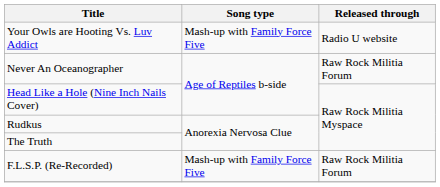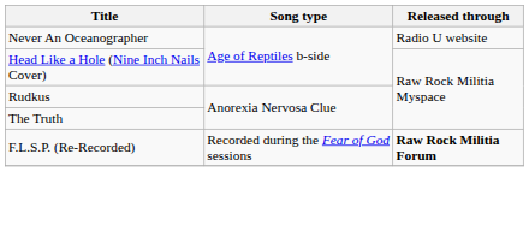- row: Your Owls are Hooting Vs. Luv Addict | Mash-up with Family Force Five | Radio U website
Never An Oceanographer | Released through: Raw Rock Militia Forum -> Radio U website
F.L.S.P. (Re-Recorded) | Song type: Mash-up with Family Force Five -> Recorded during the Fear of God sessions
F.L.S.P. (Re-Recorded) | Released through: normal -> bold
